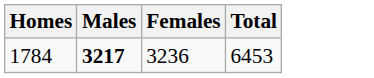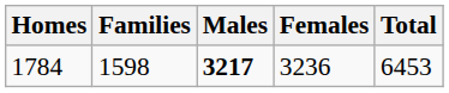+ column: Families | 1598
